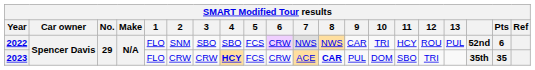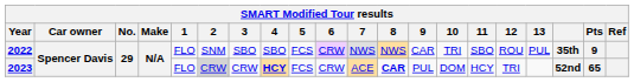2022 | 11: HCY -> SBO
2022 | column 18: 52nd -> 35th
2022 | Pts: 6 -> 9
2023 | 2: no background -> lightgrey background
2023 | 11: SBO -> HCY
2023 | column 18: 35th -> 52nd
2023 | Pts: 35 -> 65
